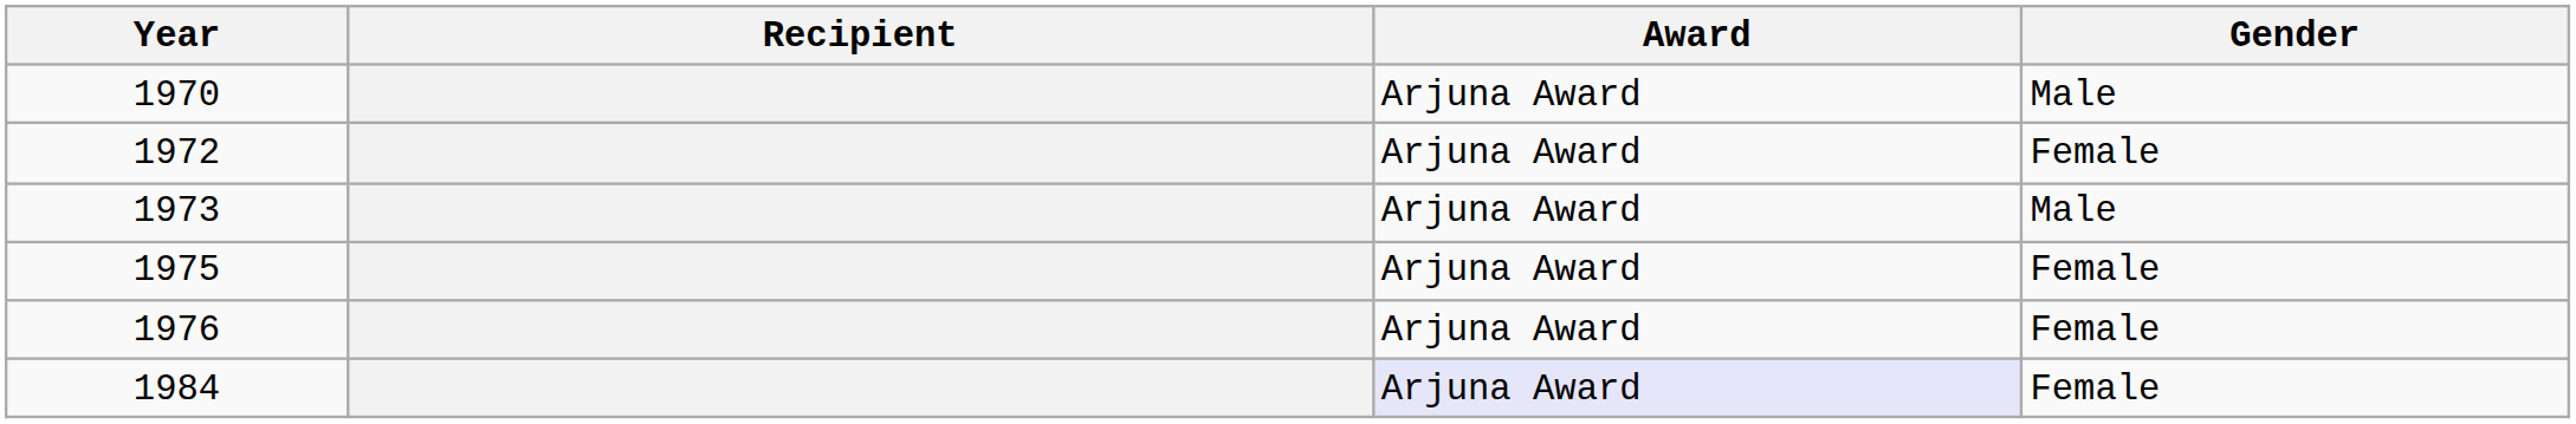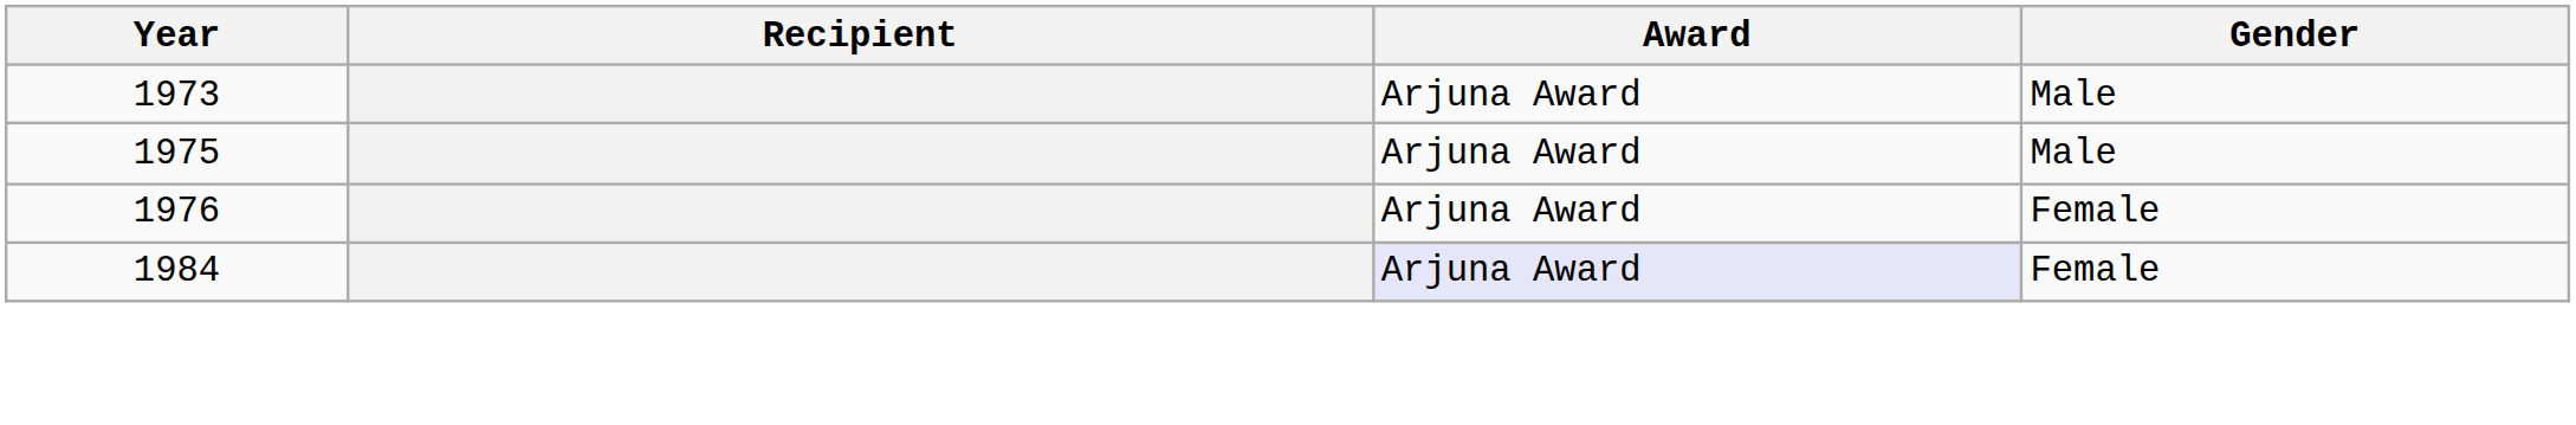- row: 1970 | Arjuna Award | Male
- row: 1972 | Arjuna Award | Female
1975 | Gender: Female -> Male
